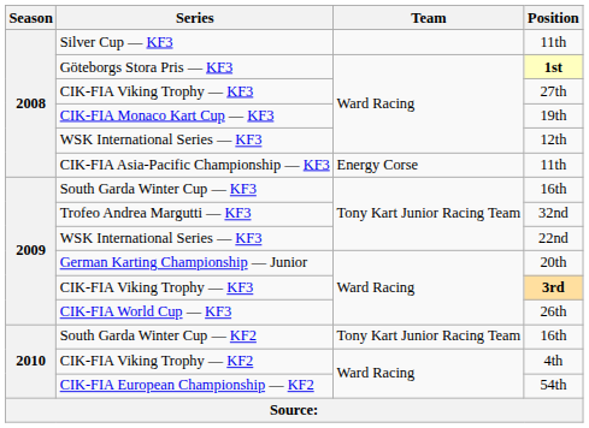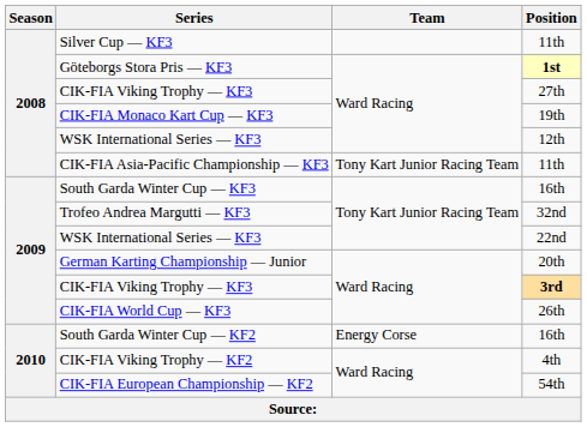CIK-FIA Asia-Pacific Championship — KF3 | Team: Energy Corse -> Tony Kart Junior Racing Team
South Garda Winter Cup — KF2 | Team: Tony Kart Junior Racing Team -> Energy Corse
